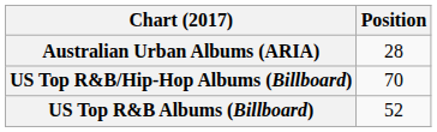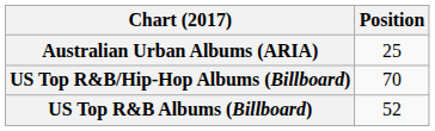Australian Urban Albums (ARIA) | Position: 28 -> 25
